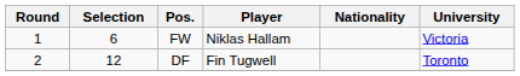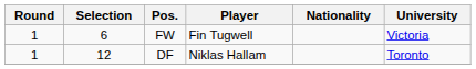FW | Player: Niklas Hallam -> Fin Tugwell
DF | Round: 2 -> 1
DF | Player: Fin Tugwell -> Niklas Hallam
